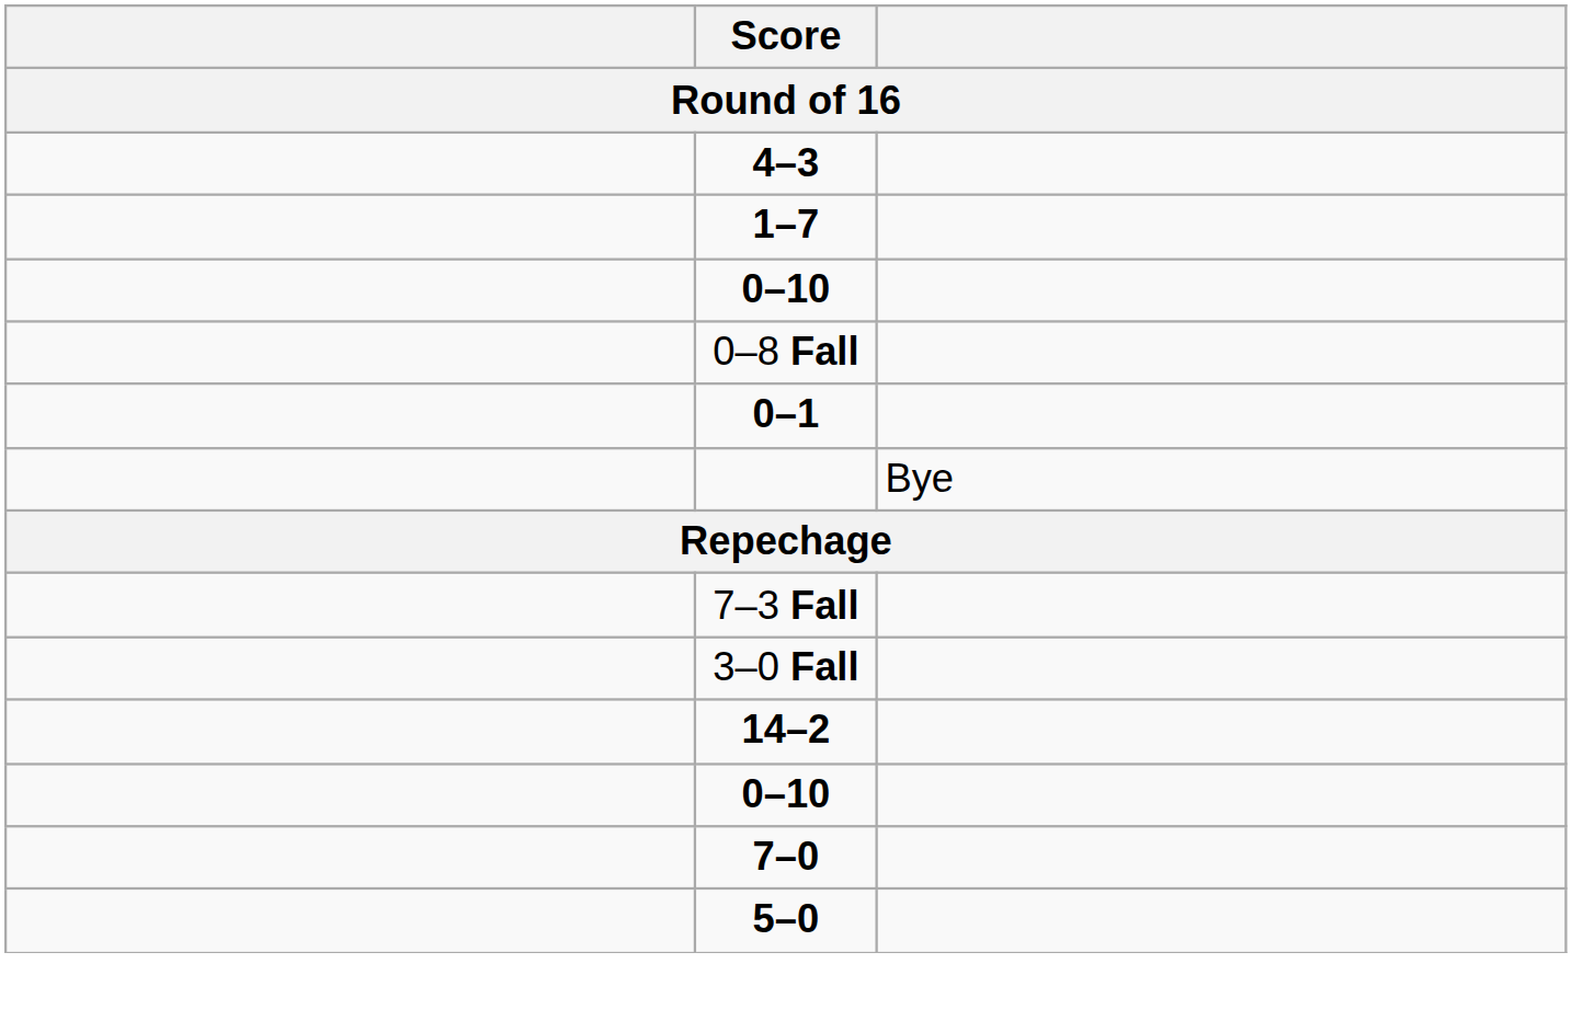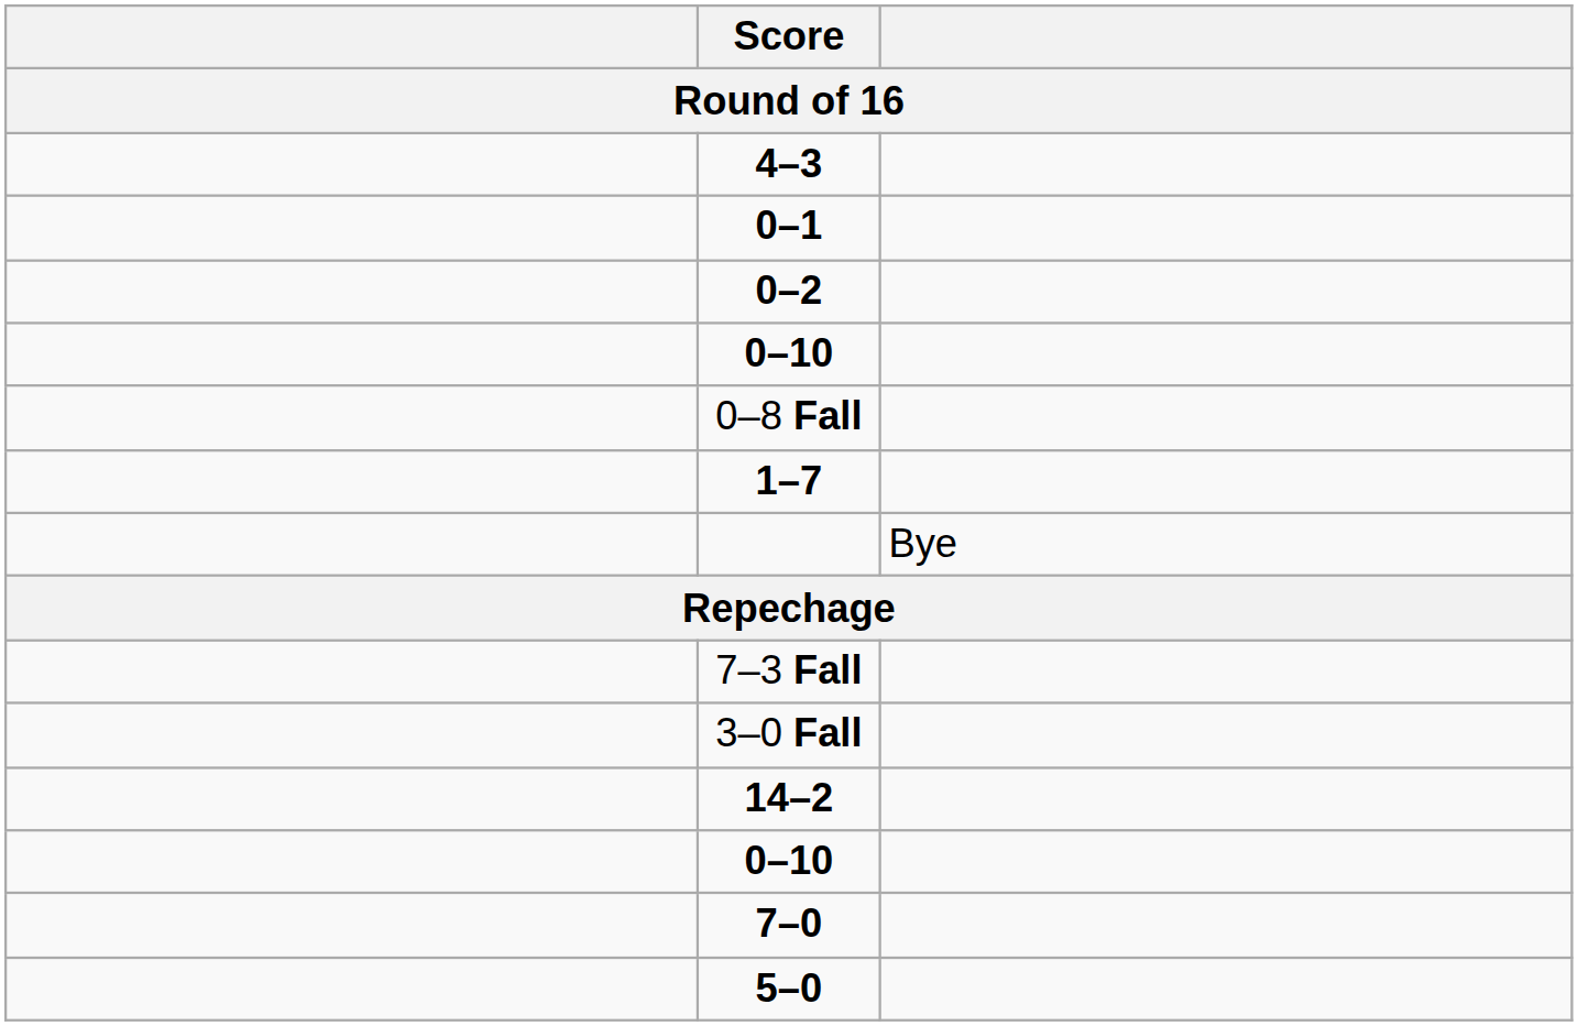rows swapped: 1–7 <-> 0–1
+ row: 0–2
